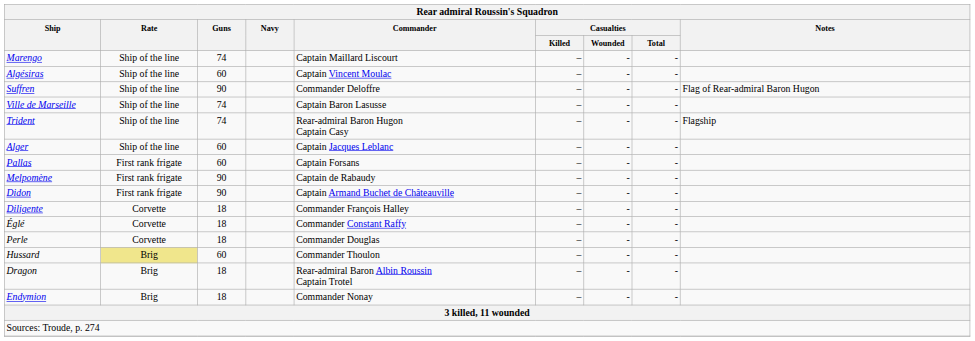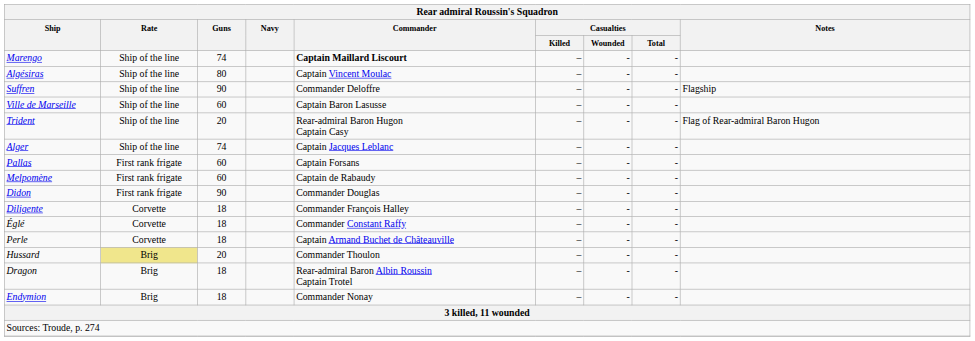Marengo | Commander: normal -> bold
Algésiras | Guns: 60 -> 80
Suffren | Notes: Flag of Rear-admiral Baron Hugon -> Flagship
Ville de Marseille | Guns: 74 -> 60
Trident | Guns: 74 -> 20
Trident | Notes: Flagship -> Flag of Rear-admiral Baron Hugon
Alger | Guns: 60 -> 74
Melpomène | Guns: 90 -> 60
Didon | Commander: Captain Armand Buchet de Châteauville -> Commander Douglas
Perle | Commander: Commander Douglas -> Captain Armand Buchet de Châteauville
Hussard | Guns: 60 -> 20
